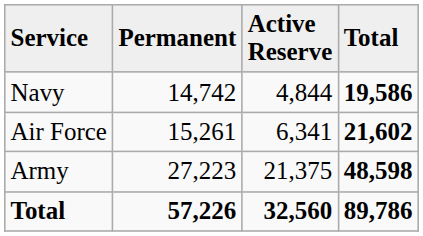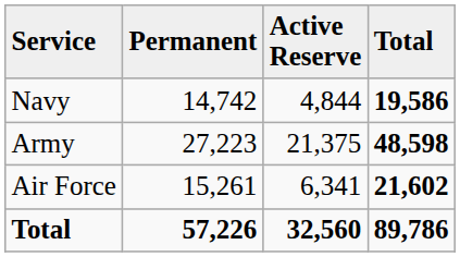rows swapped: Army <-> Air Force
